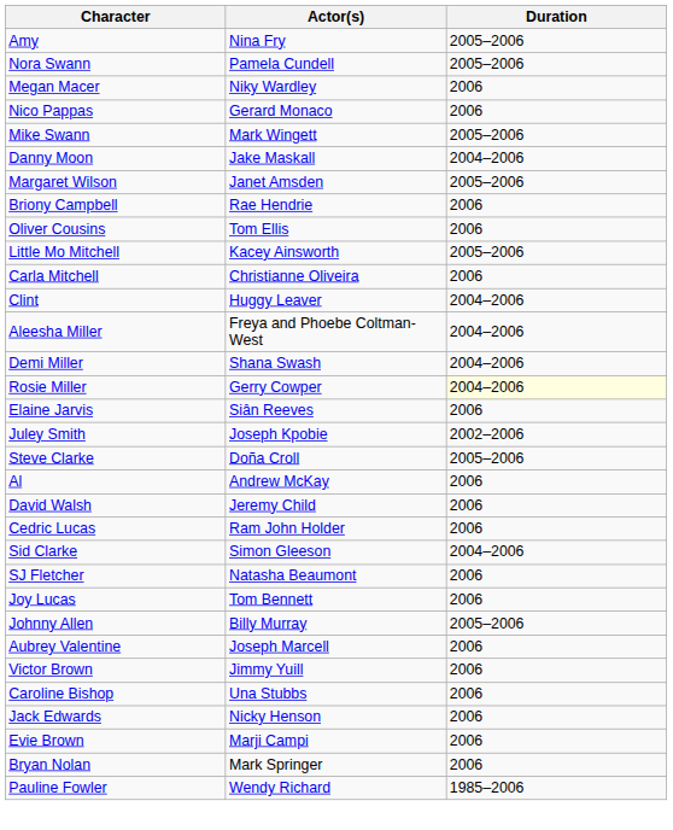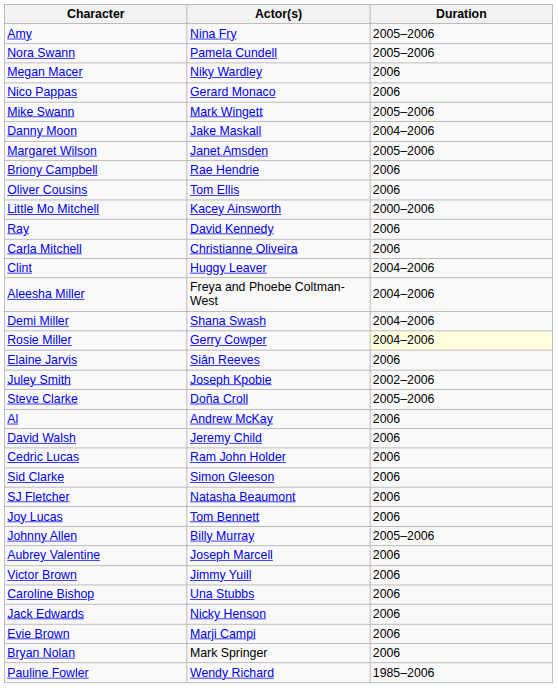Little Mo Mitchell | Duration: 2005–2006 -> 2000–2006
+ row: Ray | David Kennedy | 2006
Sid Clarke | Duration: 2004–2006 -> 2006
